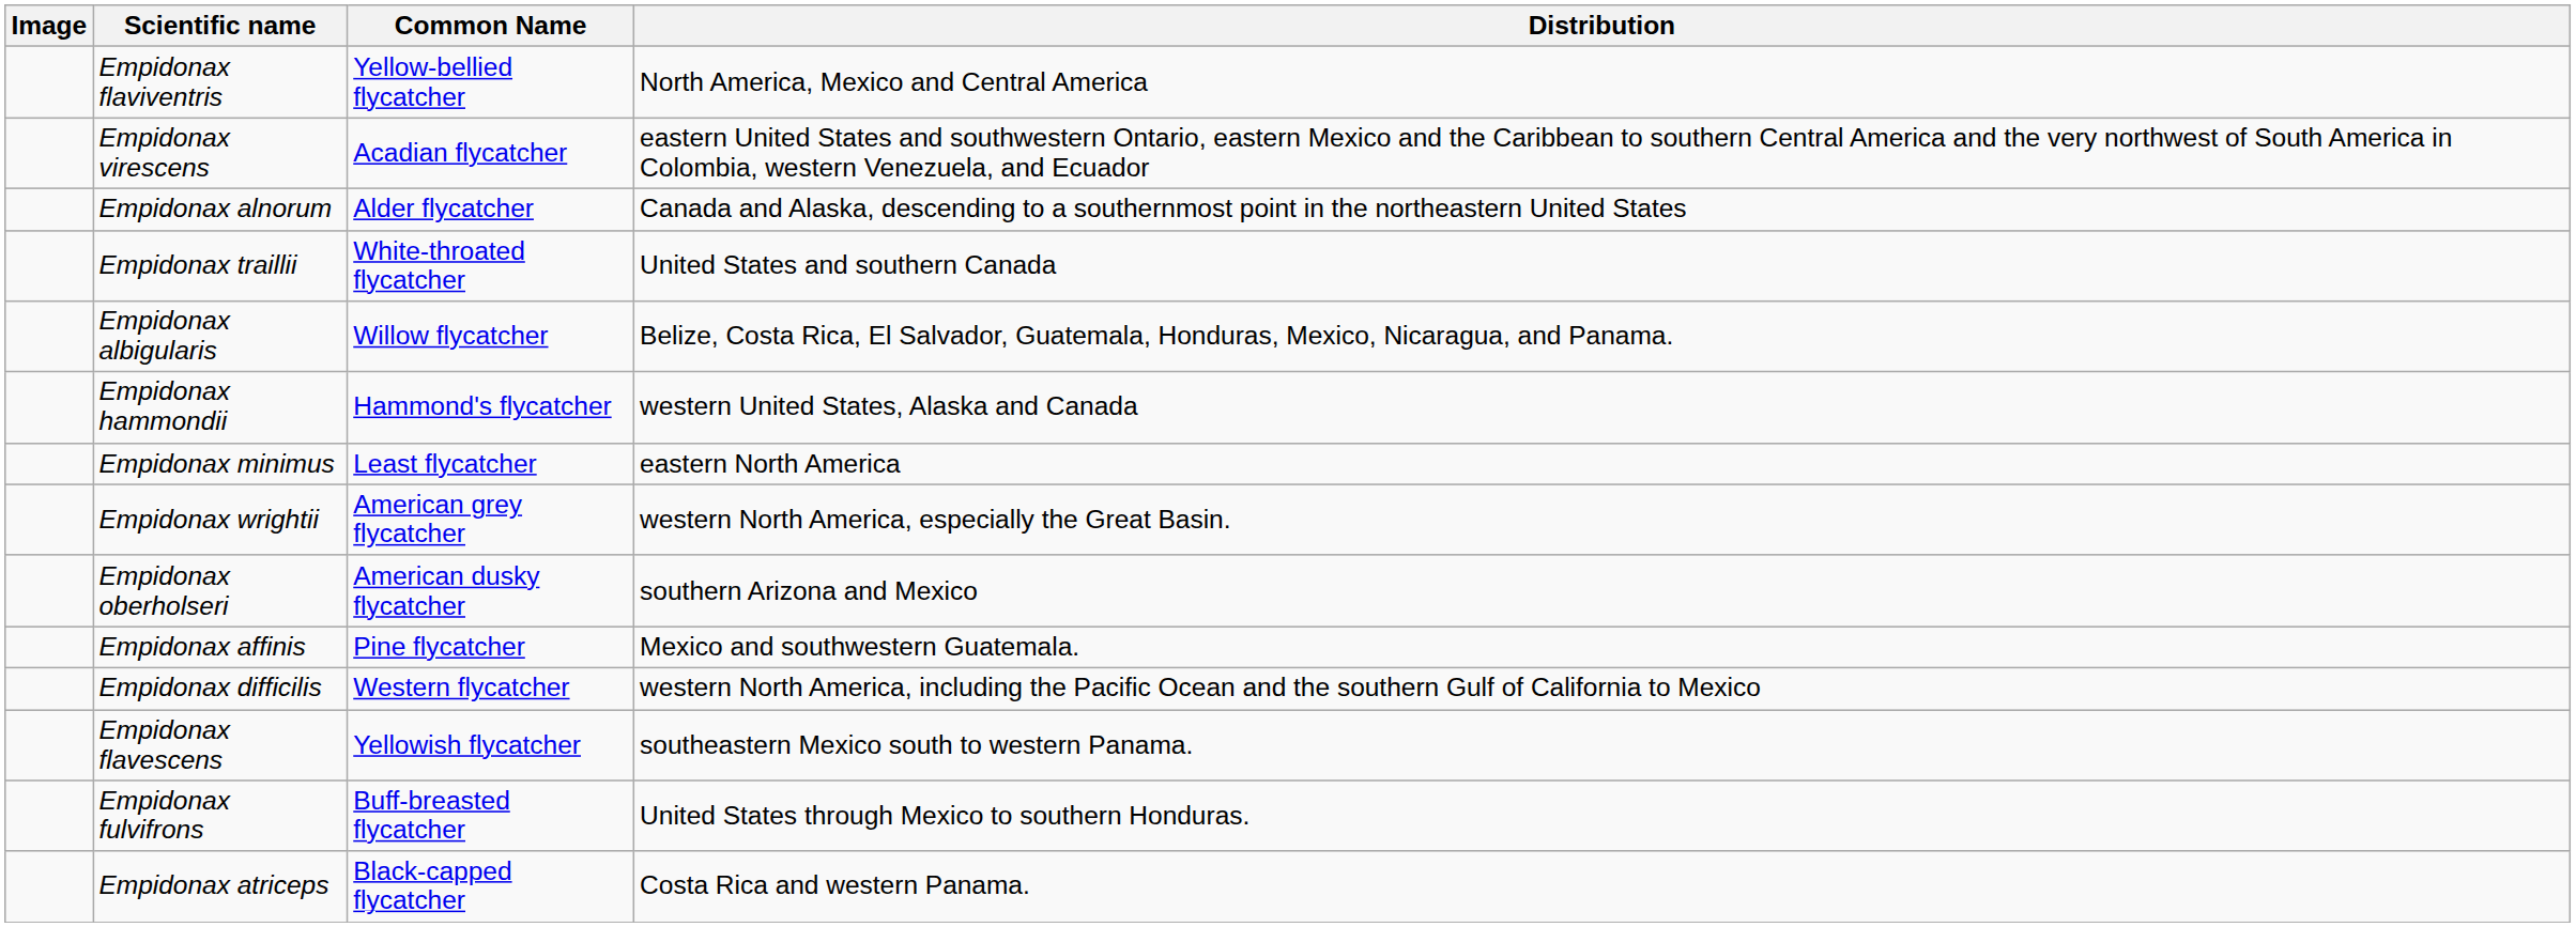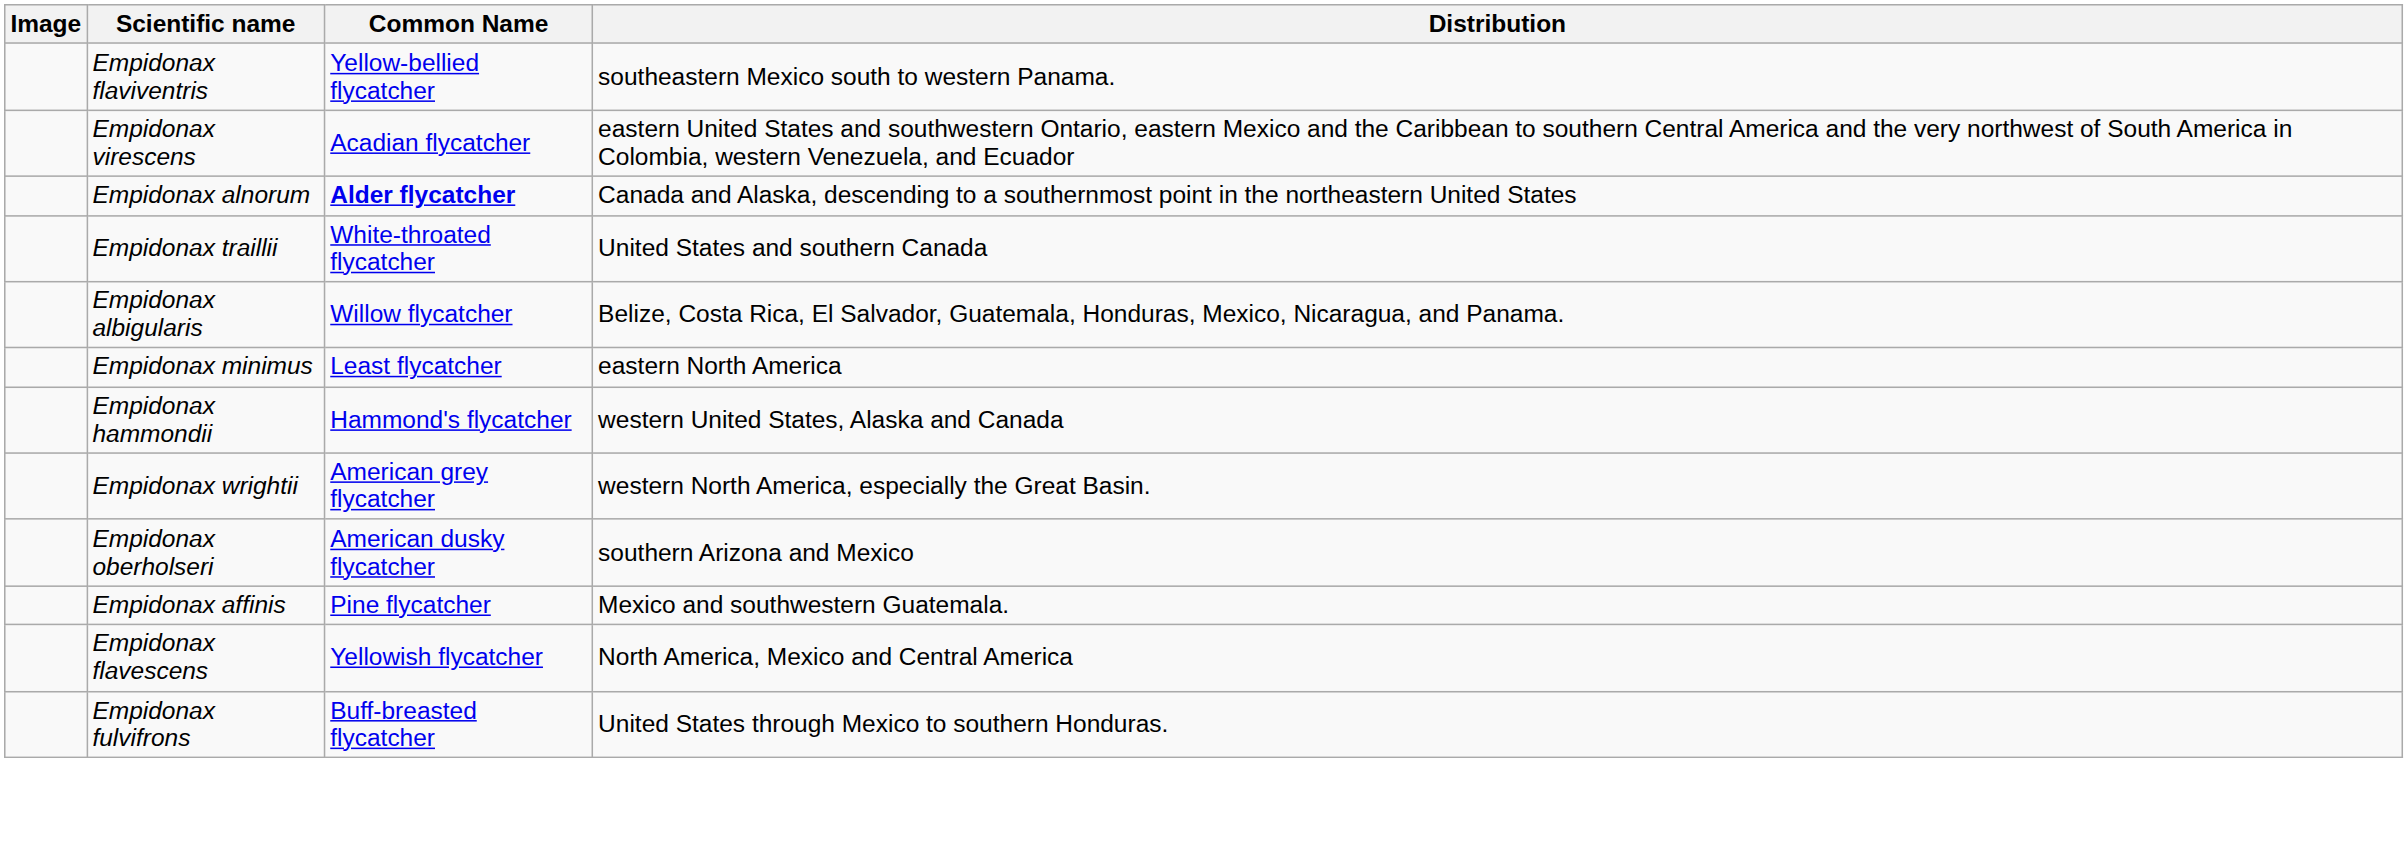Empidonax flaviventris | Distribution: North America, Mexico and Central America -> southeastern Mexico south to western Panama.
Empidonax alnorum | Common Name: normal -> bold
rows swapped: Empidonax minimus <-> Empidonax hammondii
- row: Empidonax difficilis | Western flycatcher | western North America, including the Pacific Ocean and the southern Gulf of California to Mexico
Empidonax flavescens | Distribution: southeastern Mexico south to western Panama. -> North America, Mexico and Central America
- row: Empidonax atriceps | Black-capped flycatcher | Costa Rica and western Panama.
